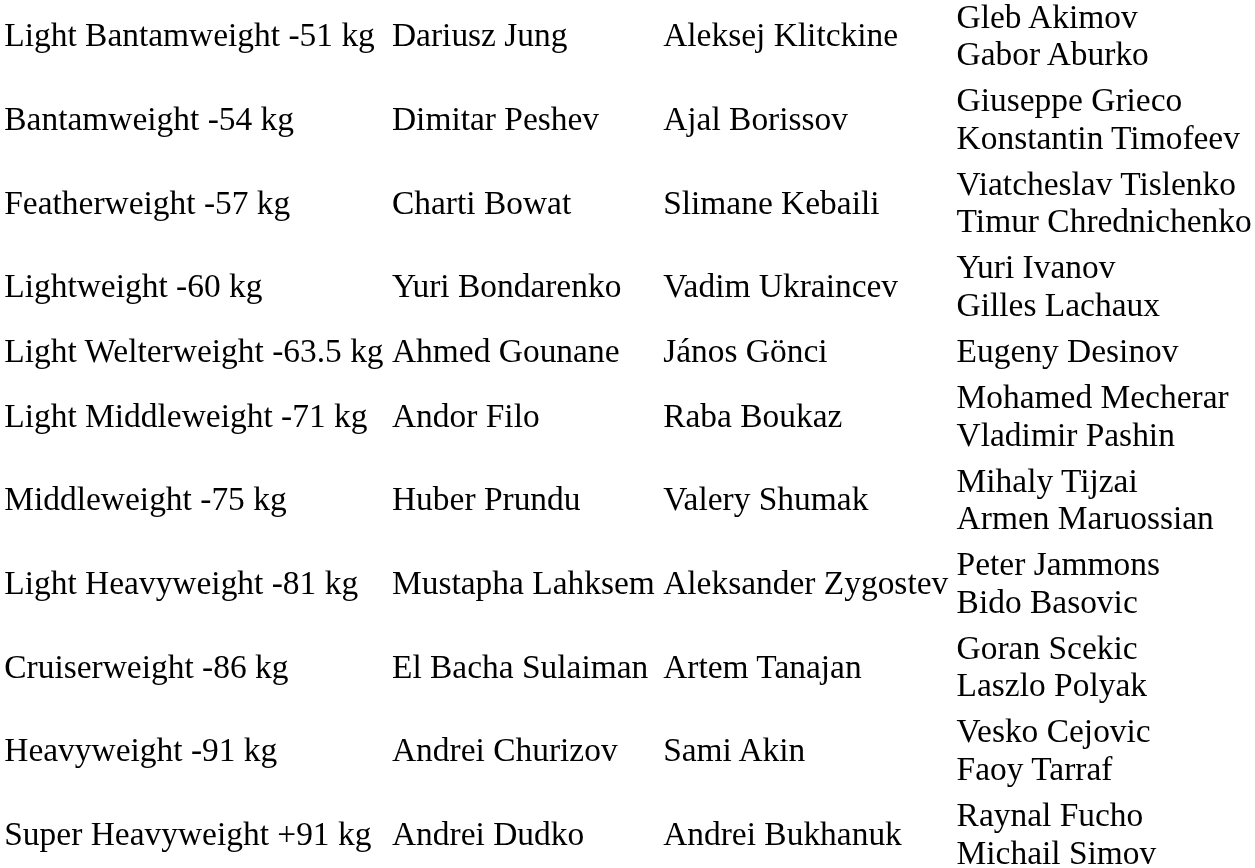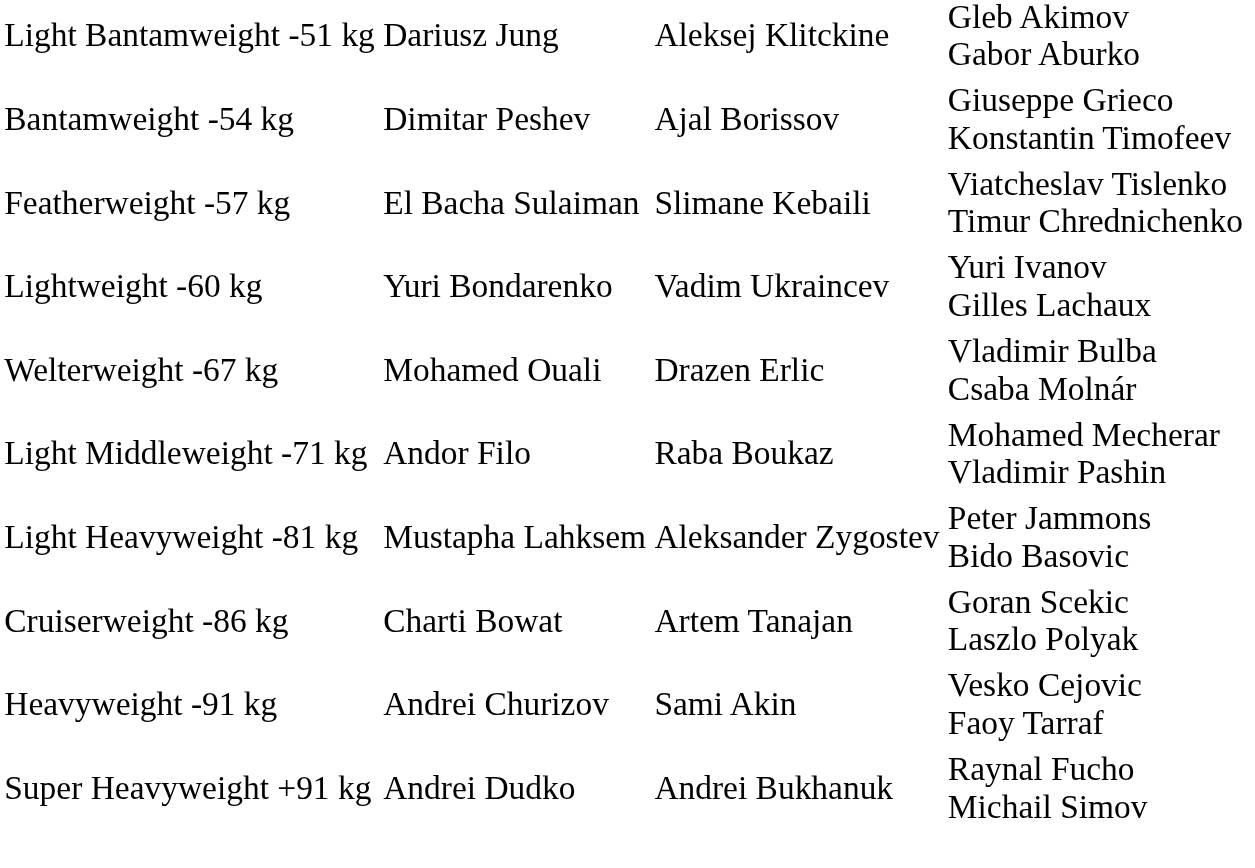Featherweight -57 kg | column 2: Charti Bowat -> El Bacha Sulaiman
- row: Light Welterweight -63.5 kg | Ahmed Gounane | János Gönci | Eugeny Desinov
+ row: Welterweight -67 kg | Mohamed Ouali | Drazen Erlic | Vladimir Bulba Csaba Molnár
- row: Middleweight -75 kg | Huber Prundu | Valery Shumak | Mihaly Tijzai Armen Maruossian
Cruiserweight -86 kg | column 2: El Bacha Sulaiman -> Charti Bowat
